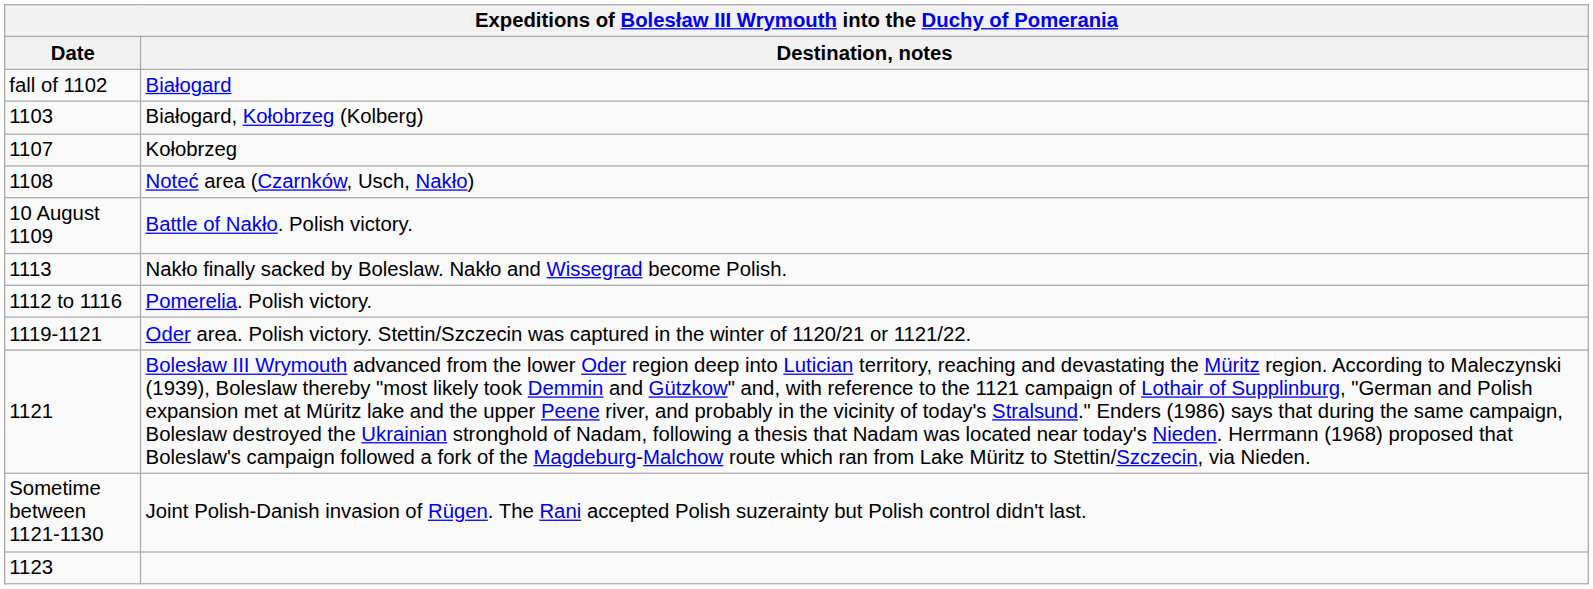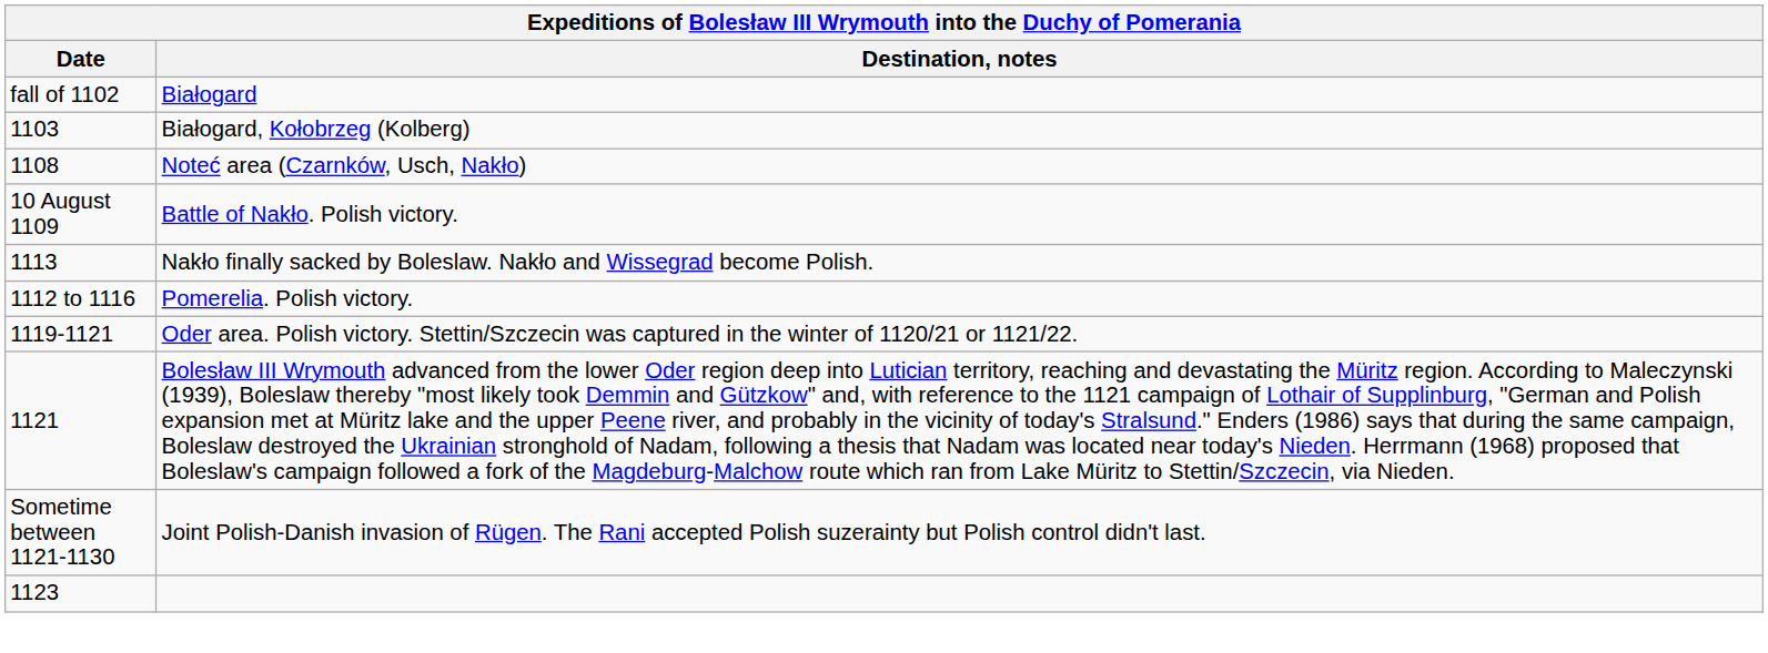- row: 1107 | Kołobrzeg
